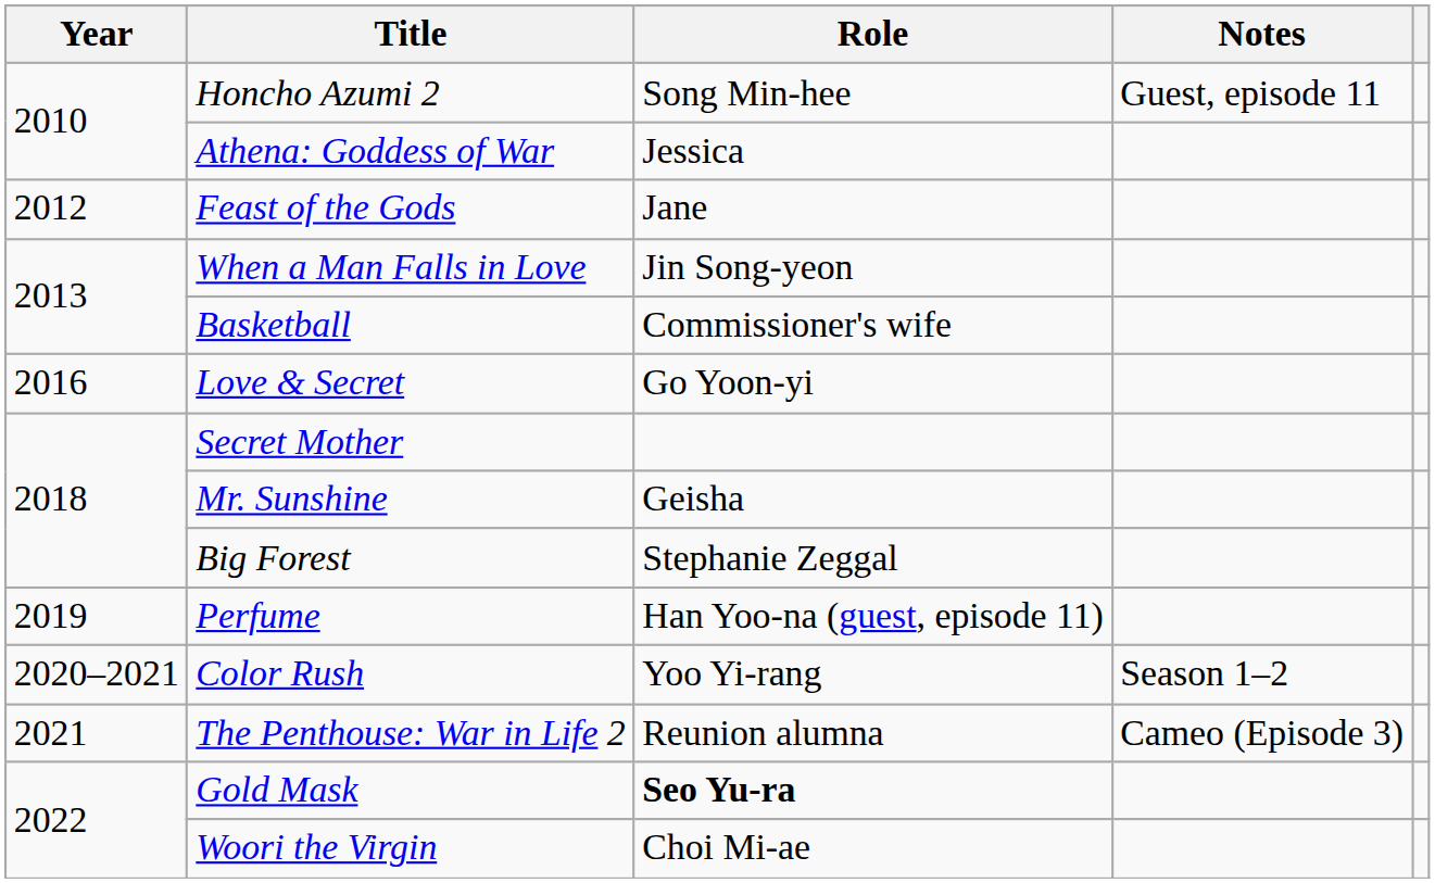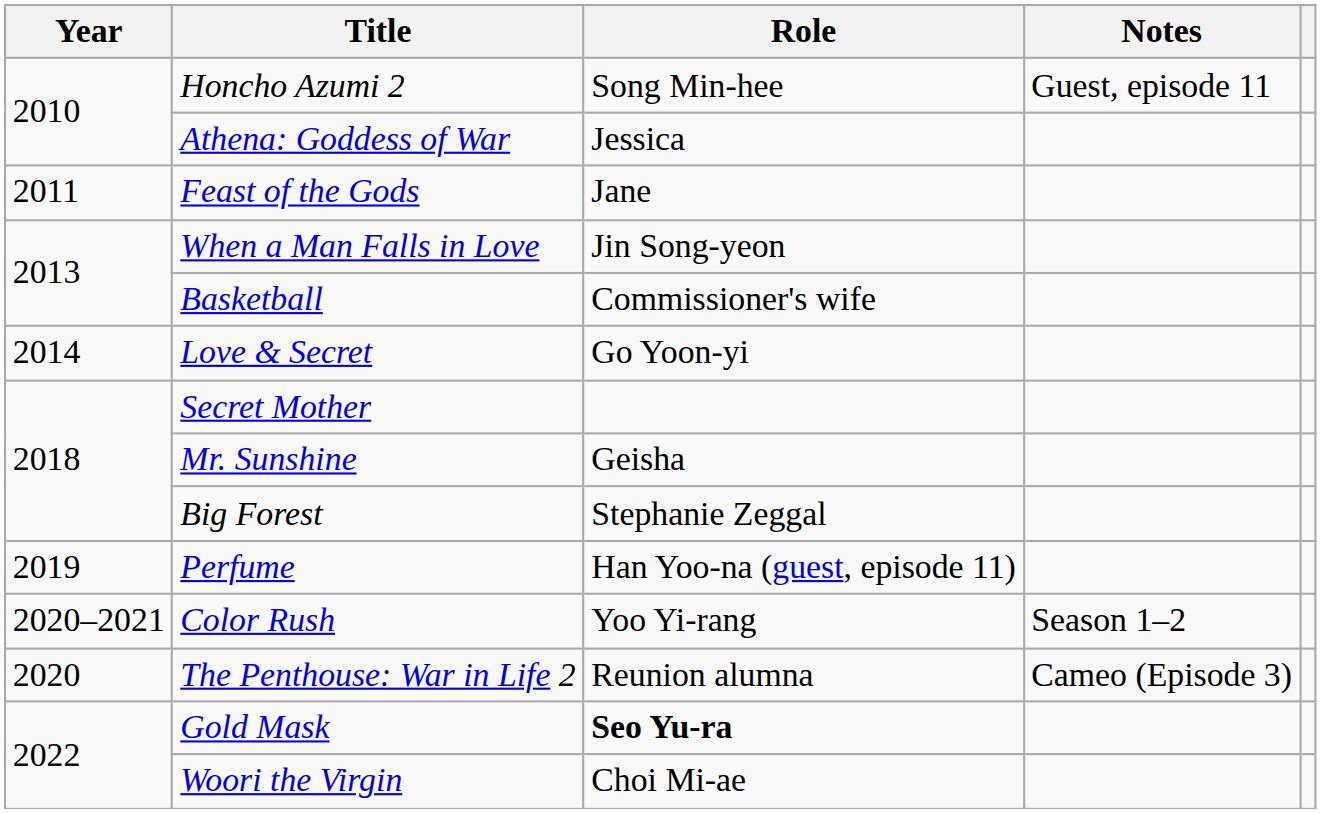Feast of the Gods | Year: 2012 -> 2011
Love & Secret | Year: 2016 -> 2014
The Penthouse: War in Life 2 | Year: 2021 -> 2020
